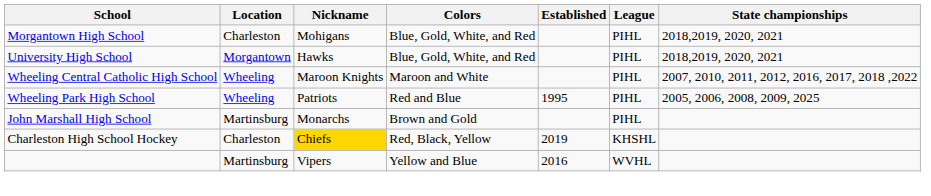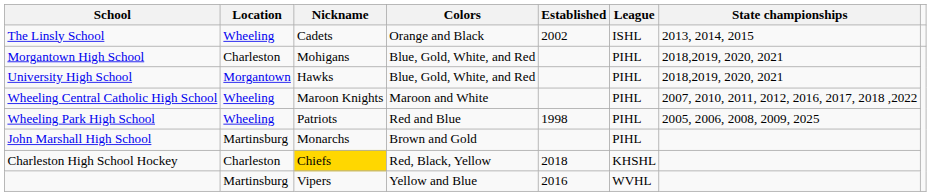+ row: The Linsly School | Wheeling | Cadets | Orange and Black | 2002 | ISHL | 2013, 2014, 2015
Wheeling Park High School | Established: 1995 -> 1998
Charleston High School Hockey | Established: 2019 -> 2018
